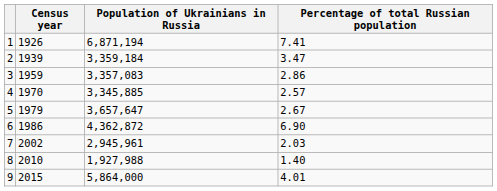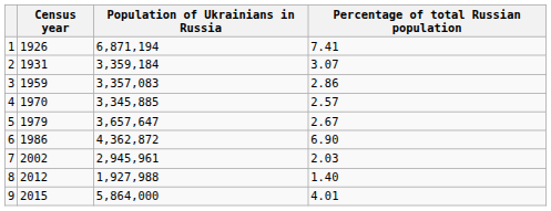2 | Census year: 1939 -> 1931
2 | Percentage of total Russian population: 3.47 -> 3.07
8 | Census year: 2010 -> 2012
